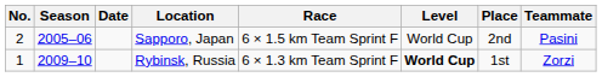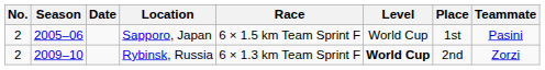Sapporo, Japan | Place: 2nd -> 1st
Rybinsk, Russia | No.: 1 -> 2
Rybinsk, Russia | Place: 1st -> 2nd
